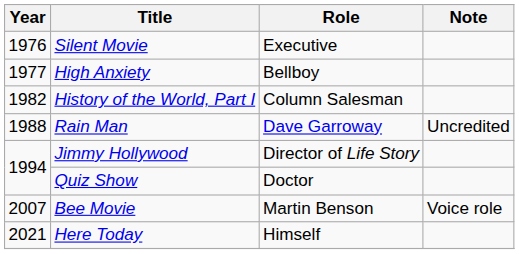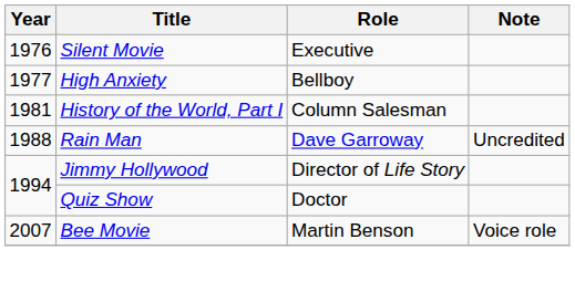History of the World, Part I | Year: 1982 -> 1981
- row: 2021 | Here Today | Himself
